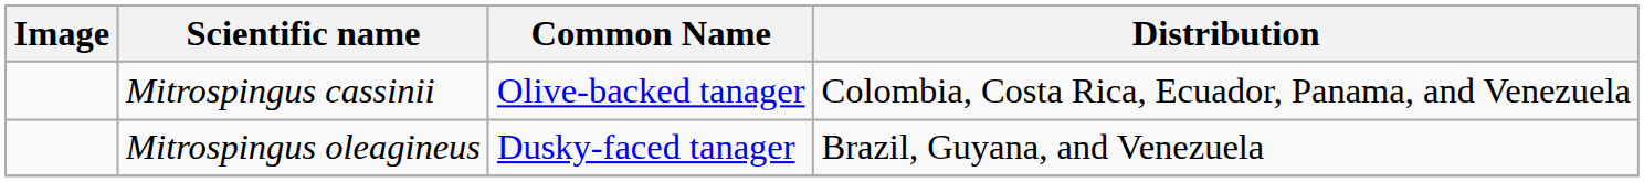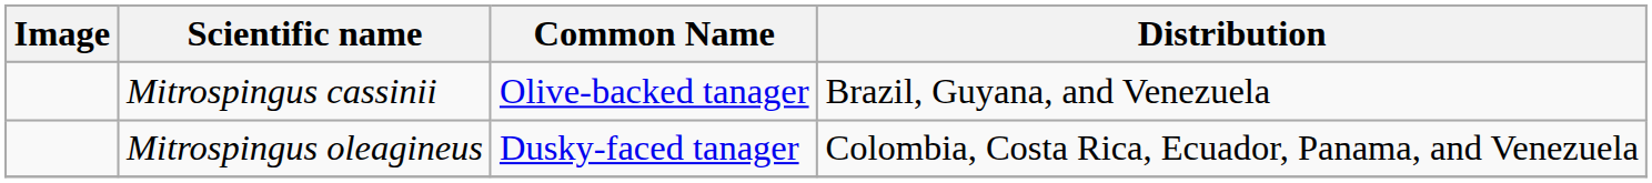Mitrospingus cassinii | Distribution: Colombia, Costa Rica, Ecuador, Panama, and Venezuela -> Brazil, Guyana, and Venezuela
Mitrospingus oleagineus | Distribution: Brazil, Guyana, and Venezuela -> Colombia, Costa Rica, Ecuador, Panama, and Venezuela
